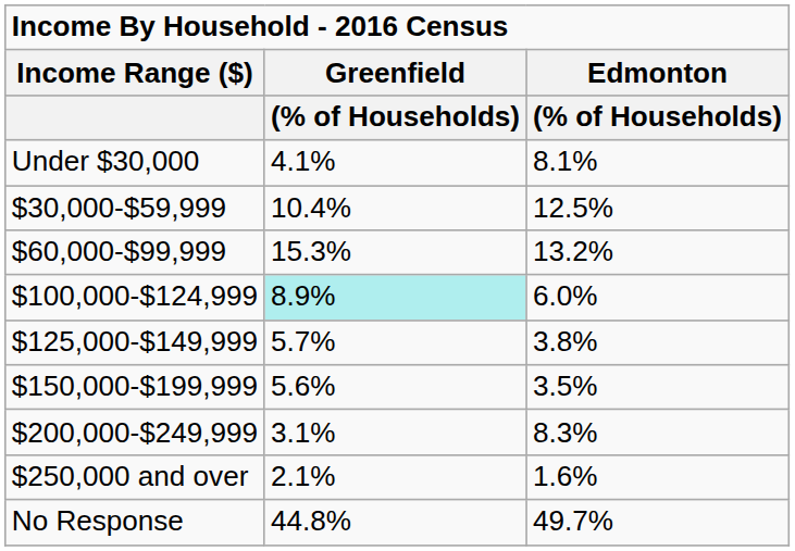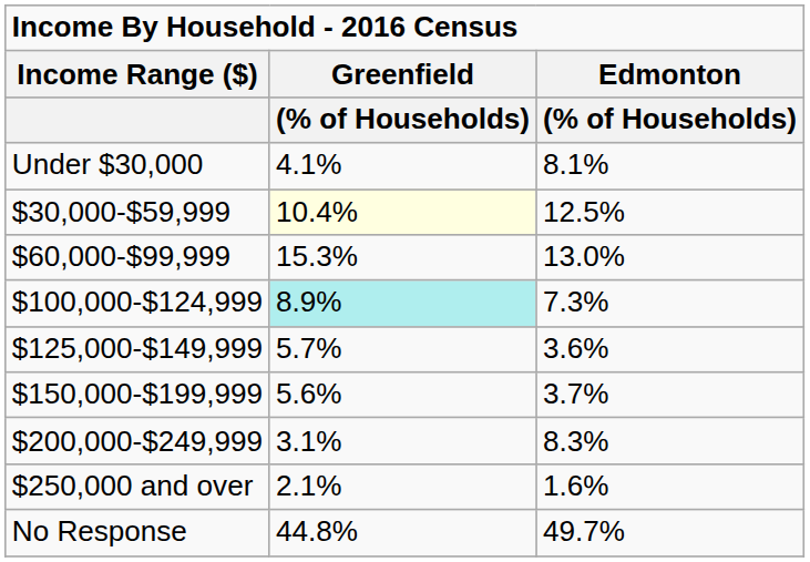$30,000-$59,999 | Greenfield / (% of Households): no background -> lightyellow background
$60,000-$99,999 | Edmonton / (% of Households): 13.2% -> 13.0%
$100,000-$124,999 | Edmonton / (% of Households): 6.0% -> 7.3%
$125,000-$149,999 | Edmonton / (% of Households): 3.8% -> 3.6%
$150,000-$199,999 | Edmonton / (% of Households): 3.5% -> 3.7%
